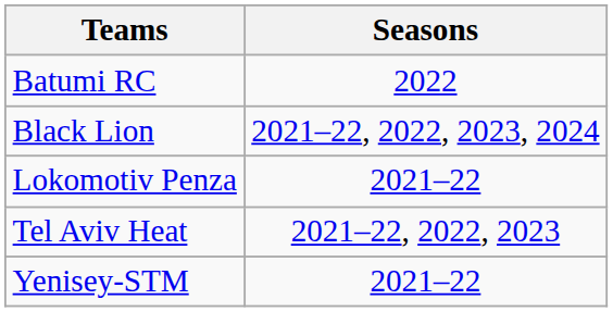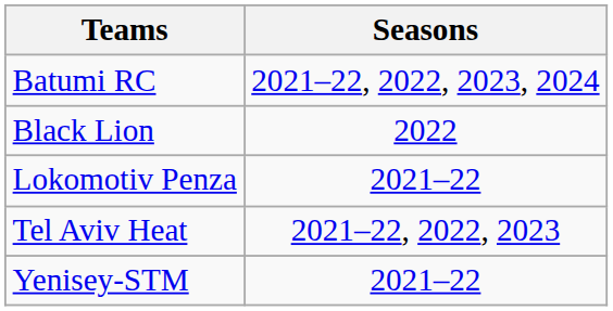Batumi RC | Seasons: 2022 -> 2021–22, 2022, 2023, 2024
Black Lion | Seasons: 2021–22, 2022, 2023, 2024 -> 2022
